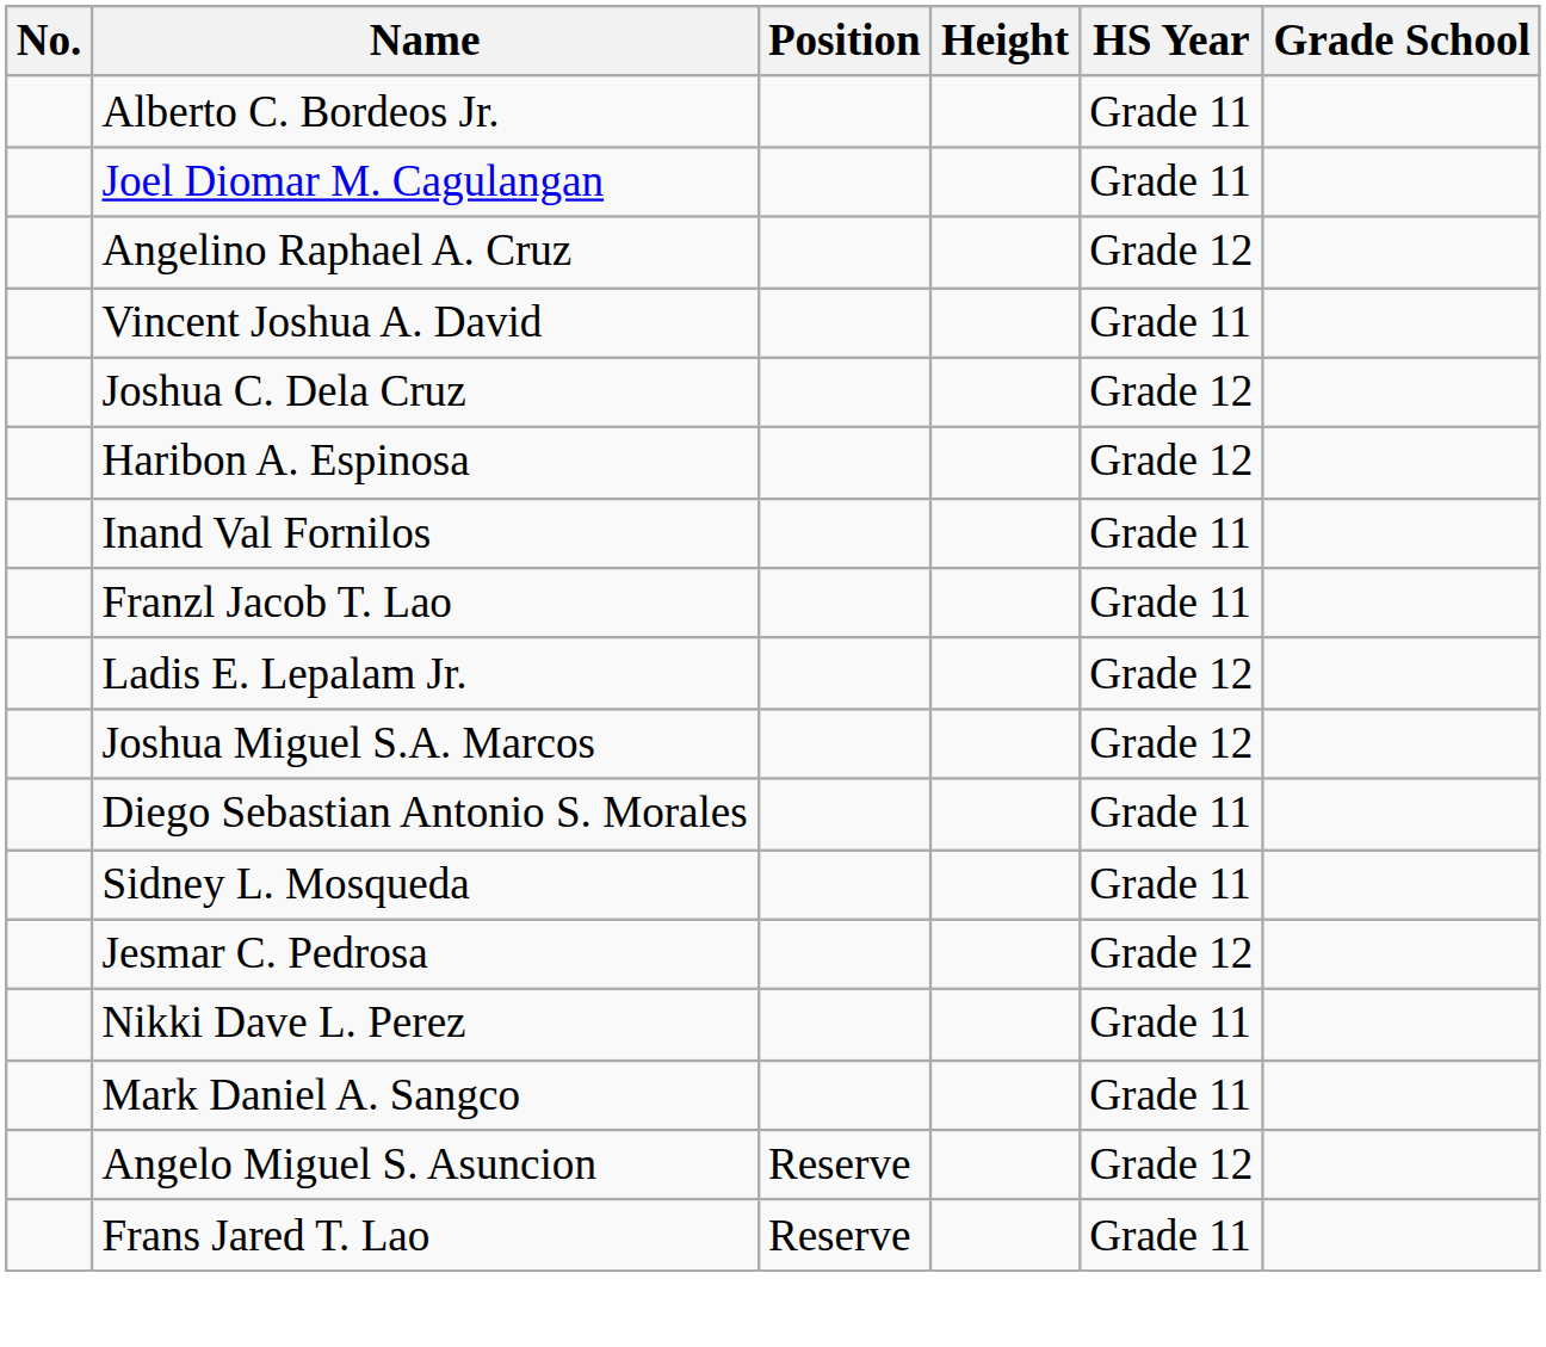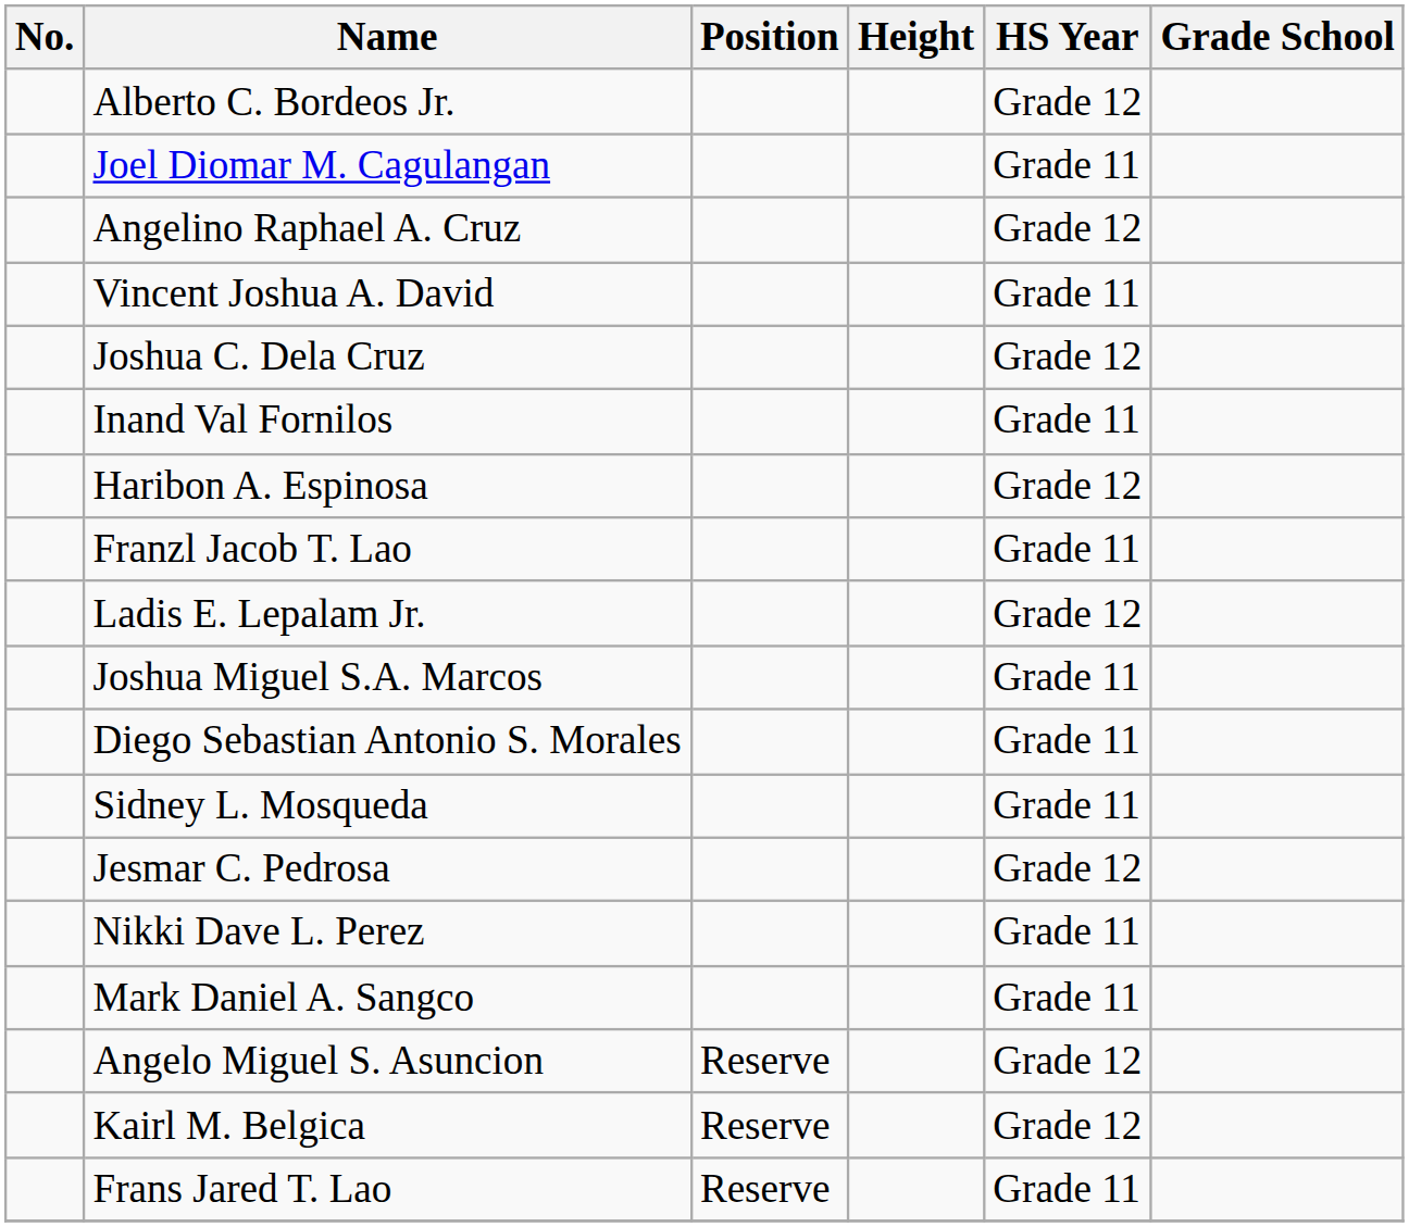Alberto C. Bordeos Jr. | HS Year: Grade 11 -> Grade 12
rows swapped: Haribon A. Espinosa <-> Inand Val Fornilos
Joshua Miguel S.A. Marcos | HS Year: Grade 12 -> Grade 11
+ row: Kairl M. Belgica | Reserve | Grade 12
